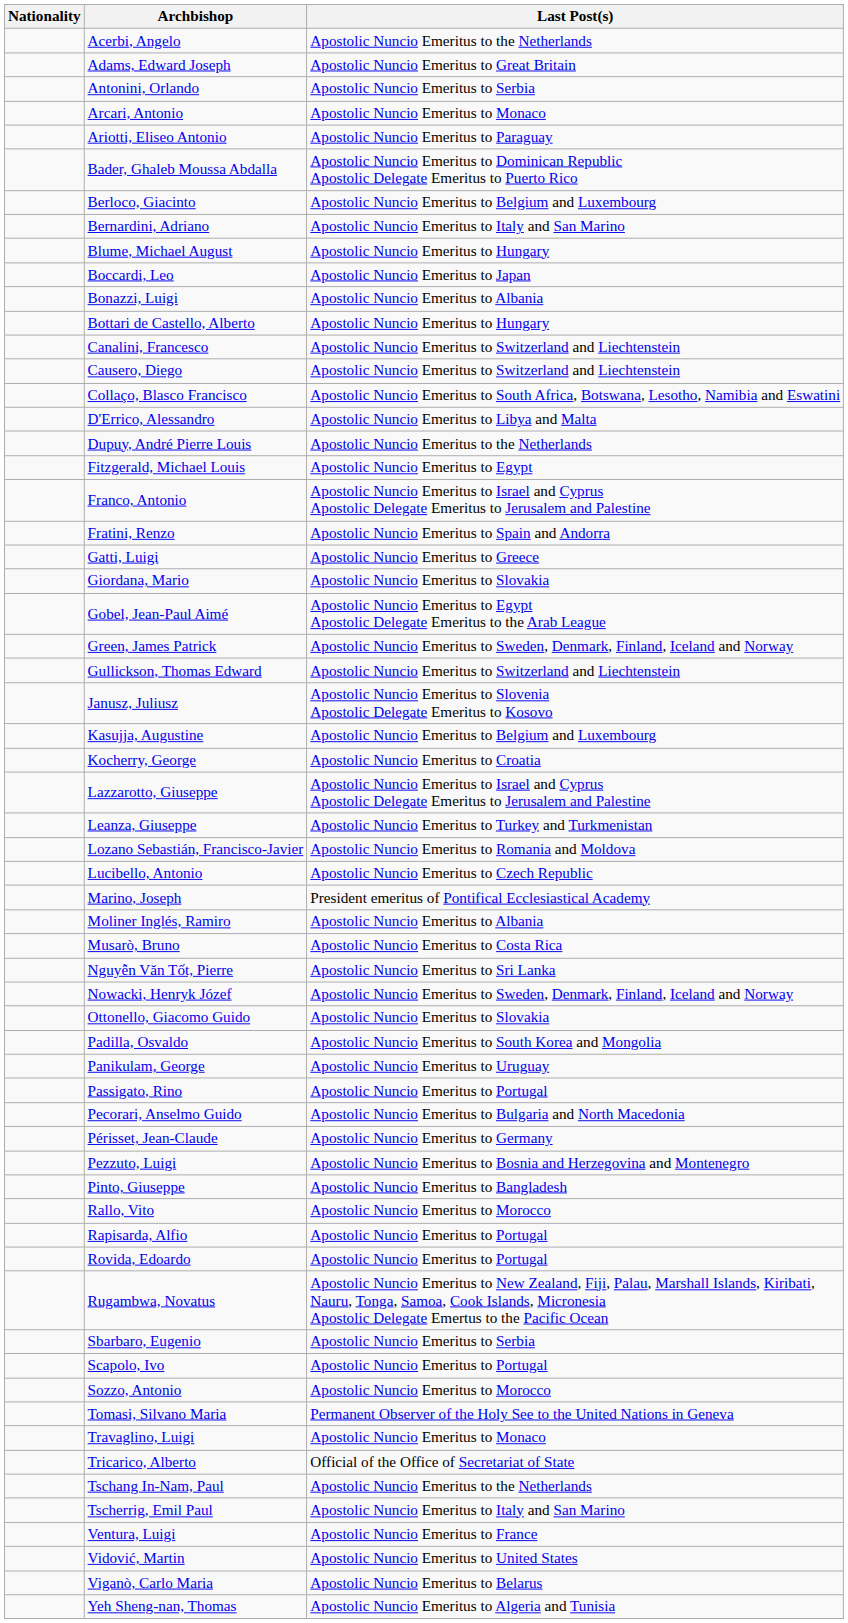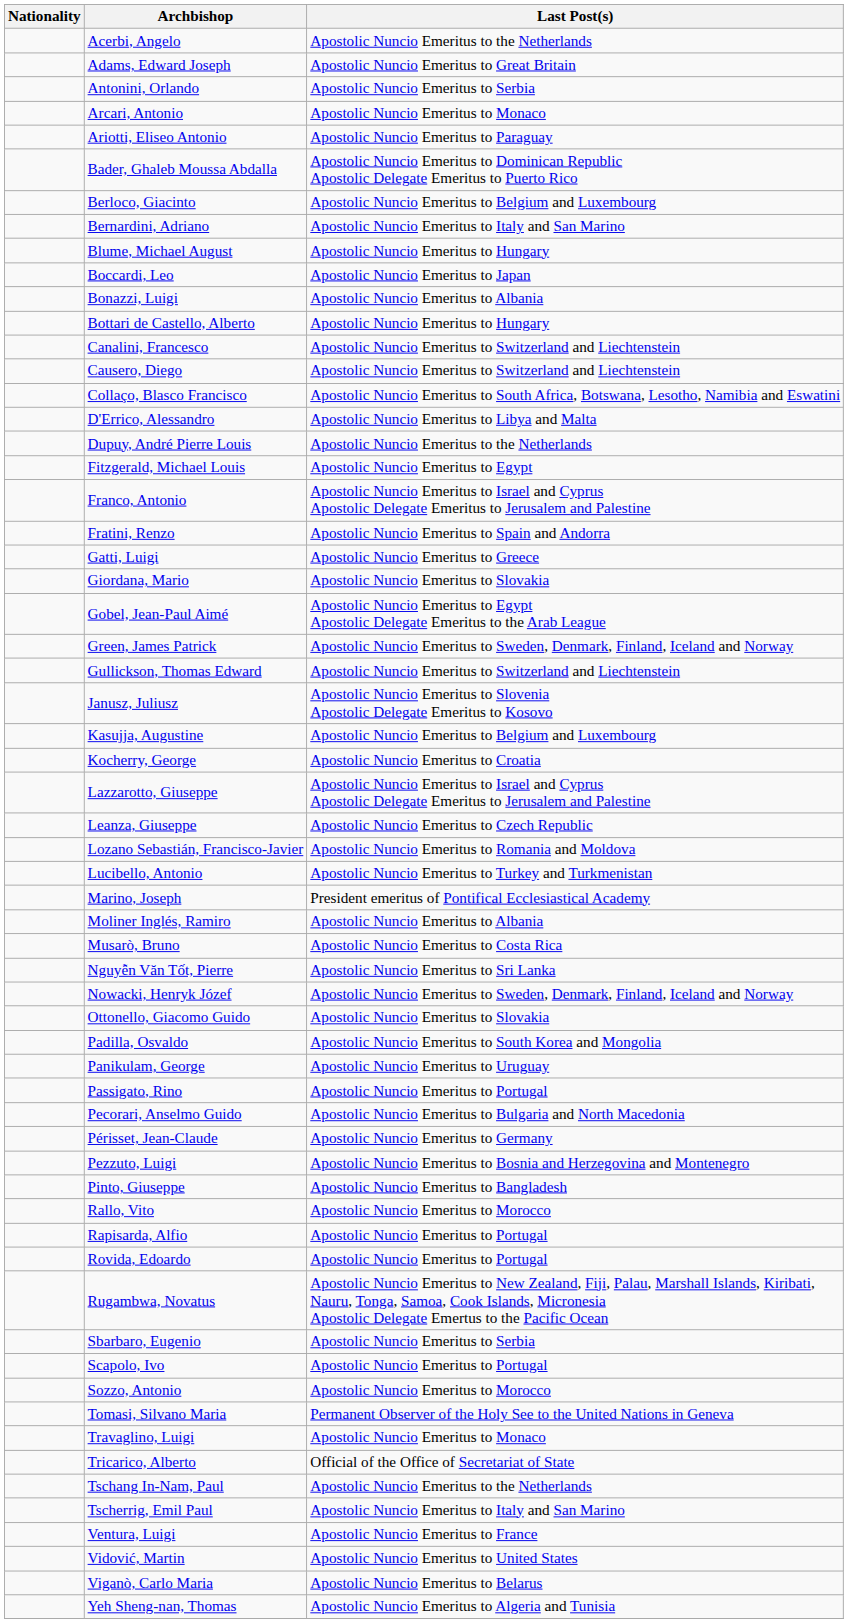Leanza, Giuseppe | Last Post(s): Apostolic Nuncio Emeritus to Turkey and Turkmenistan -> Apostolic Nuncio Emeritus to Czech Republic
Lucibello, Antonio | Last Post(s): Apostolic Nuncio Emeritus to Czech Republic -> Apostolic Nuncio Emeritus to Turkey and Turkmenistan
